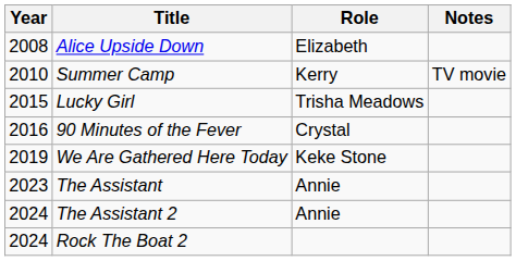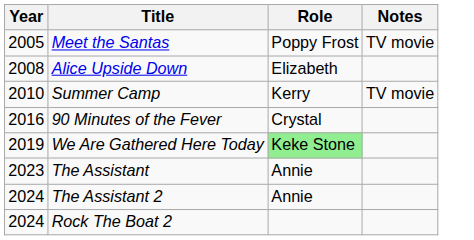+ row: 2005 | Meet the Santas | Poppy Frost | TV movie
- row: 2015 | Lucky Girl | Trisha Meadows
We Are Gathered Here Today | Role: no background -> lightgreen background
